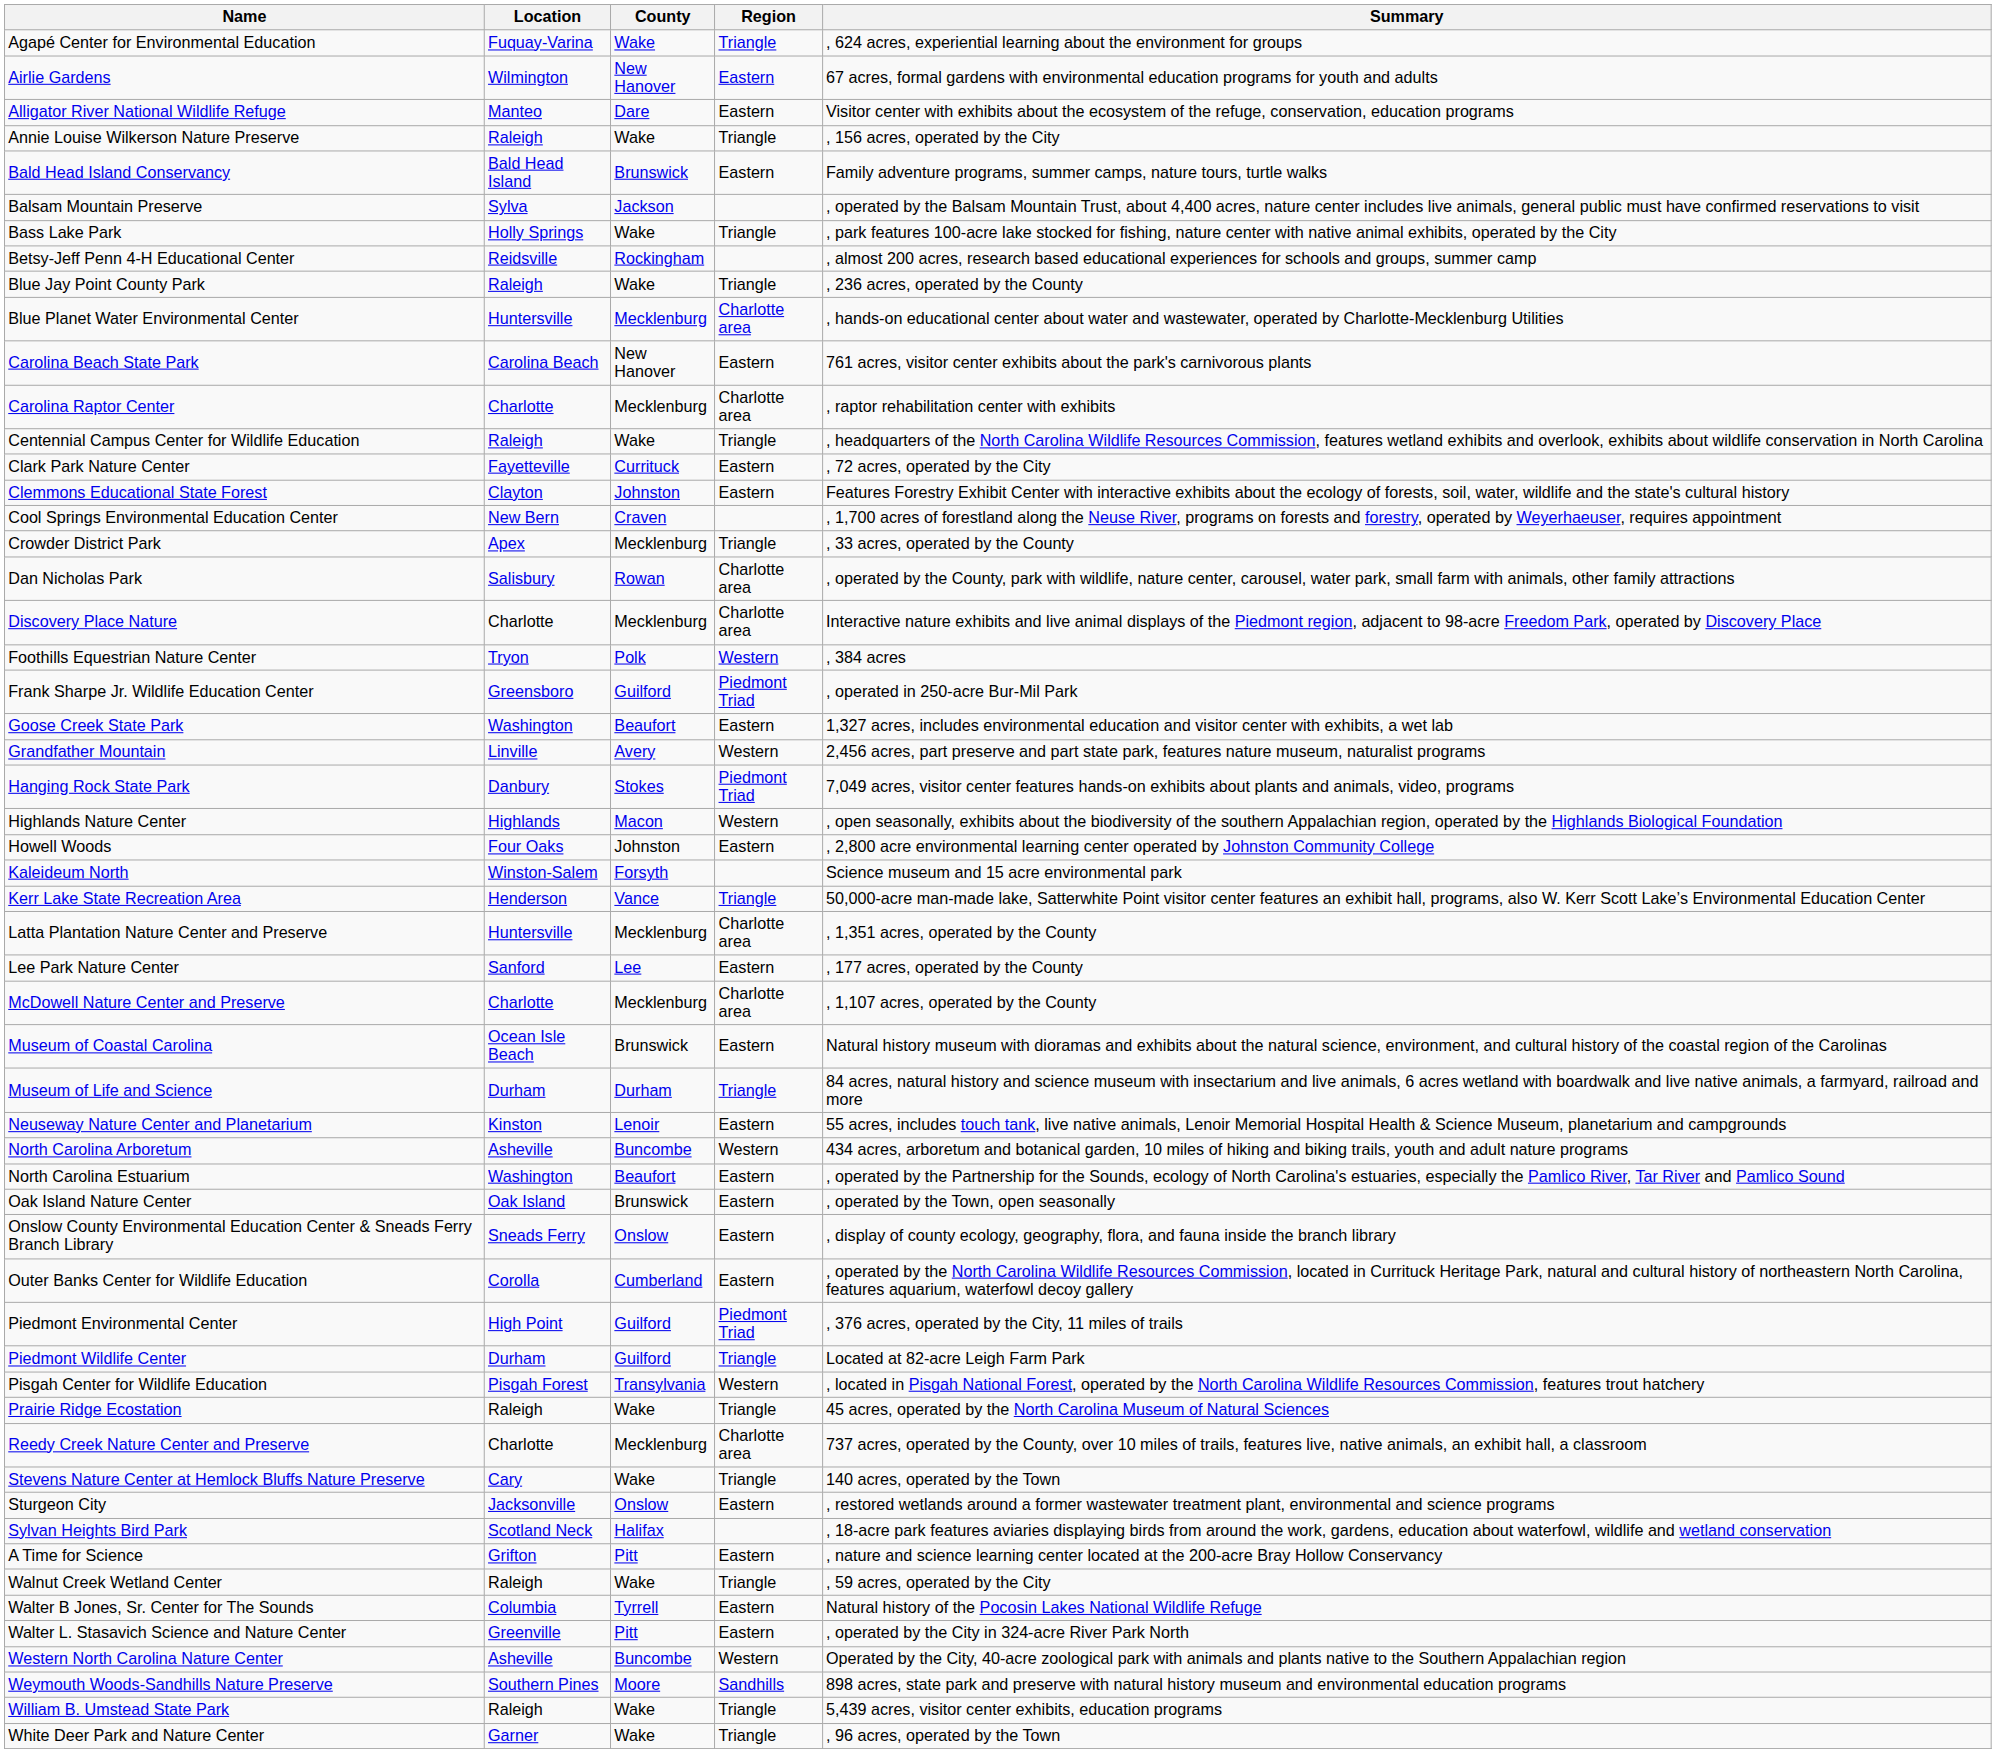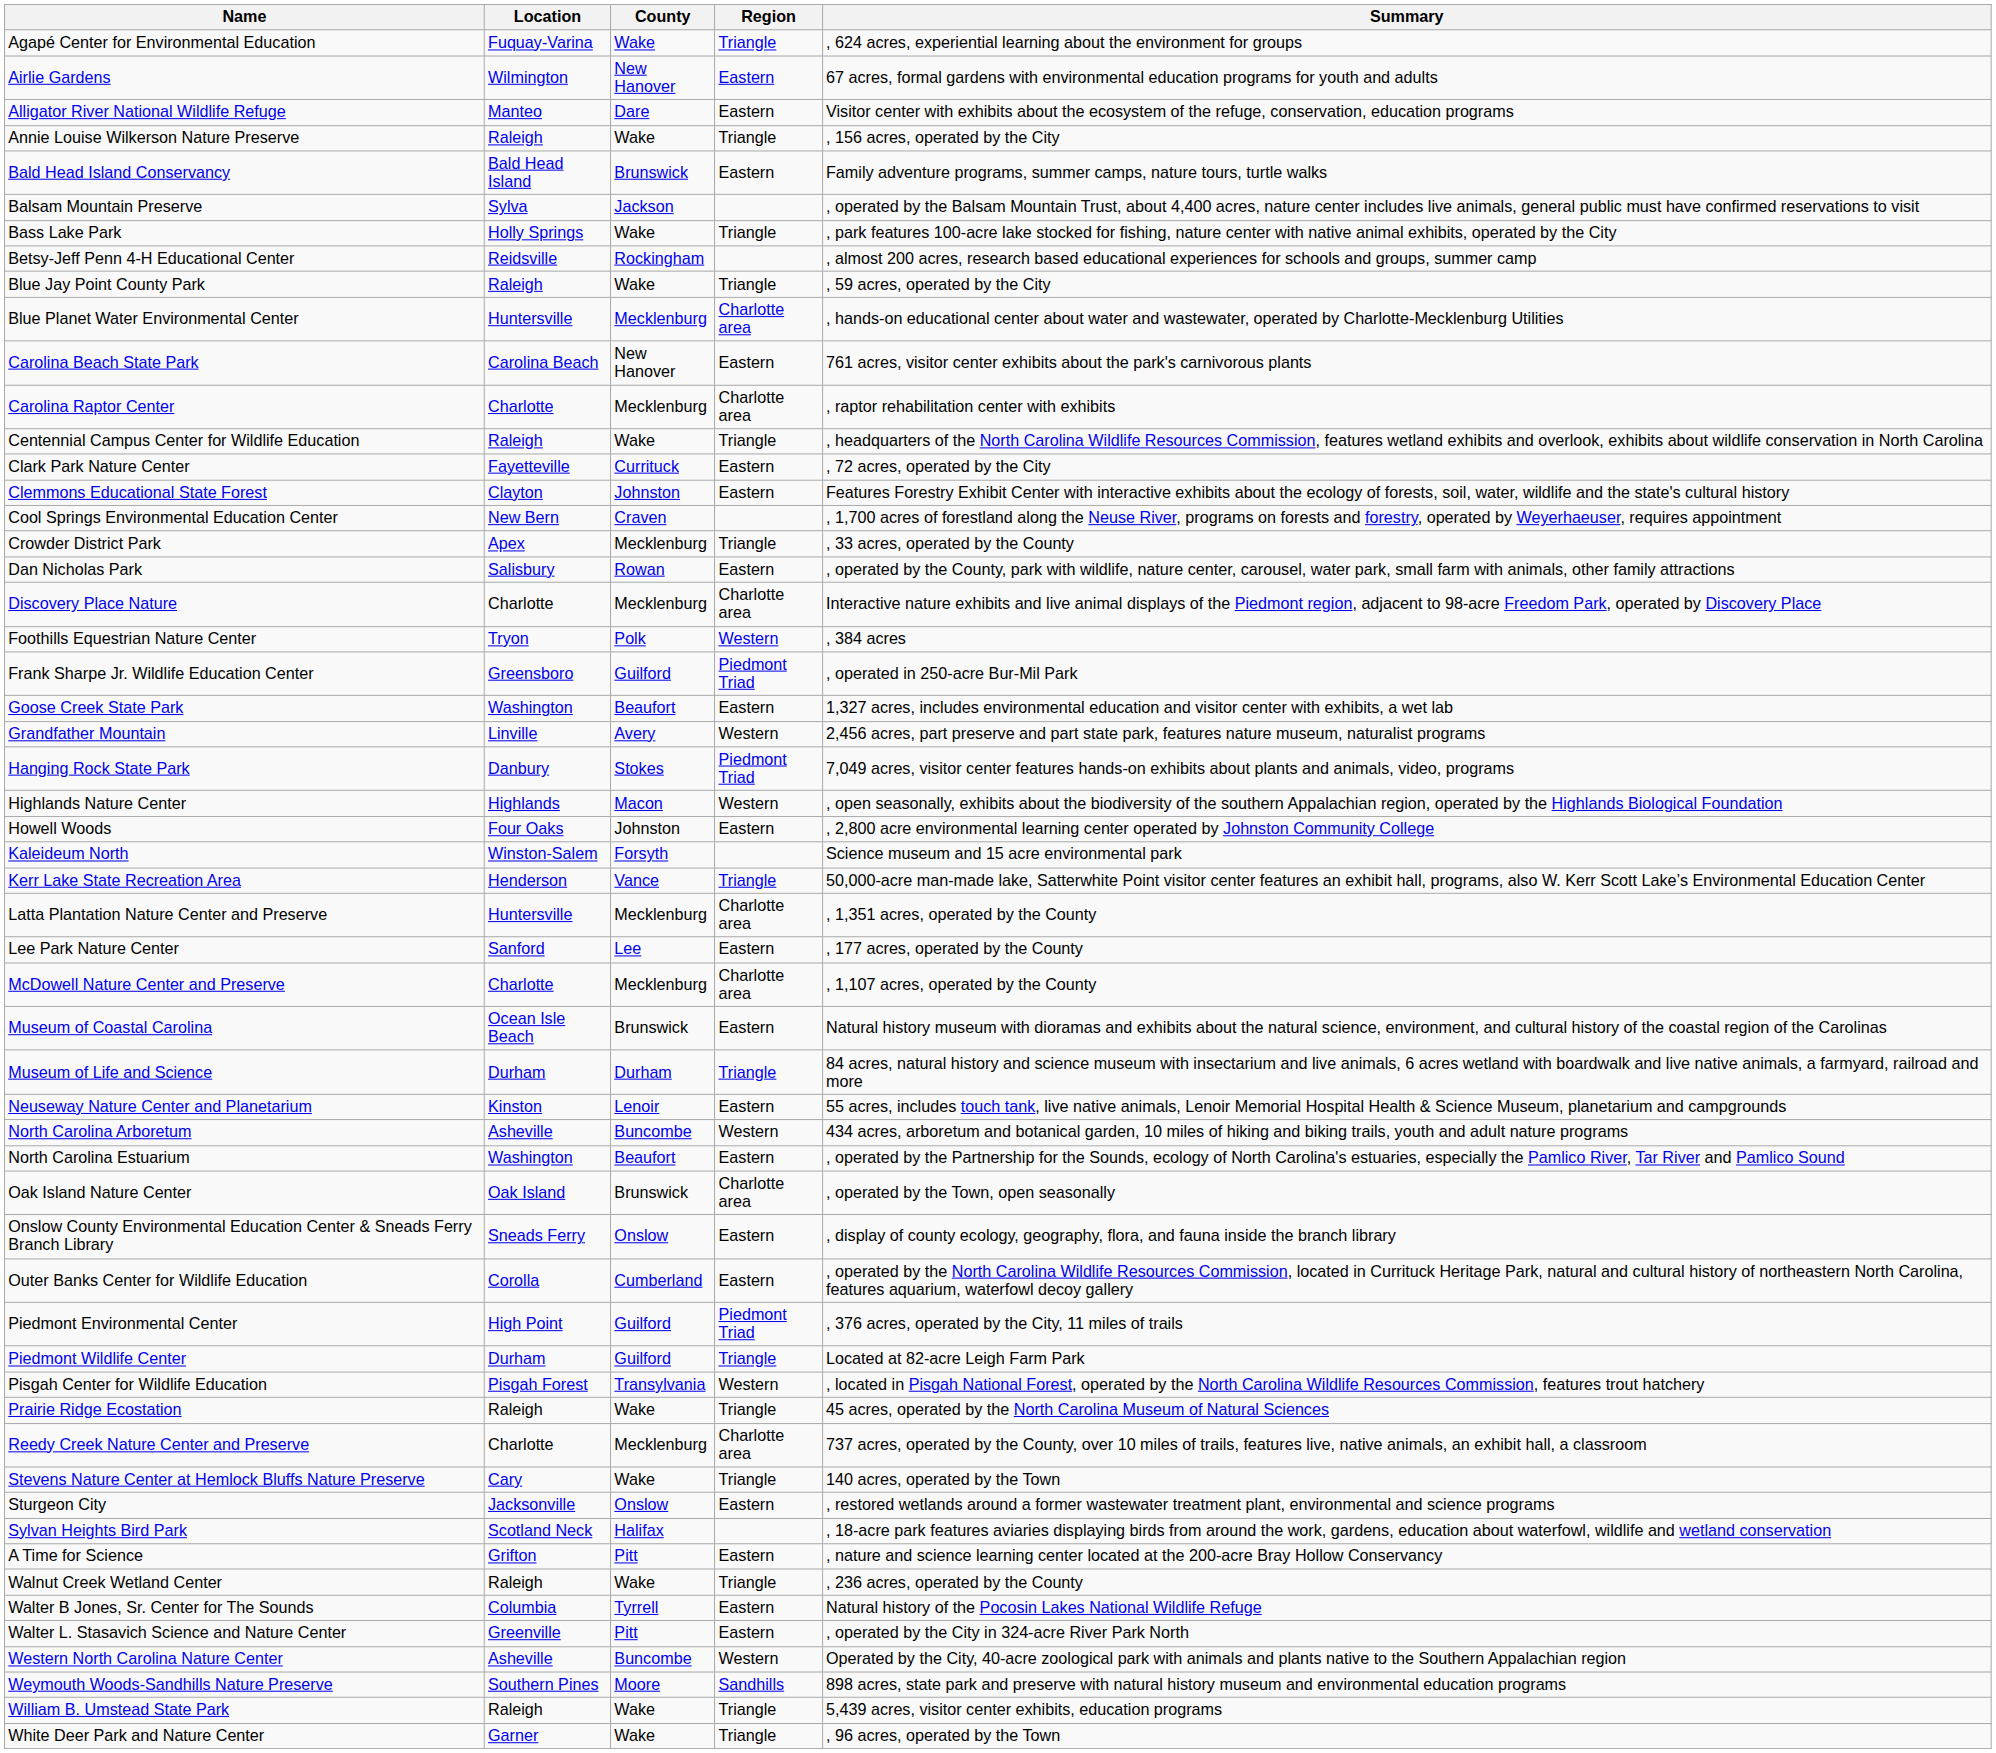Blue Jay Point County Park | Summary: , 236 acres, operated by the County -> , 59 acres, operated by the City
Dan Nicholas Park | Region: Charlotte area -> Eastern
Oak Island Nature Center | Region: Eastern -> Charlotte area
Walnut Creek Wetland Center | Summary: , 59 acres, operated by the City -> , 236 acres, operated by the County
